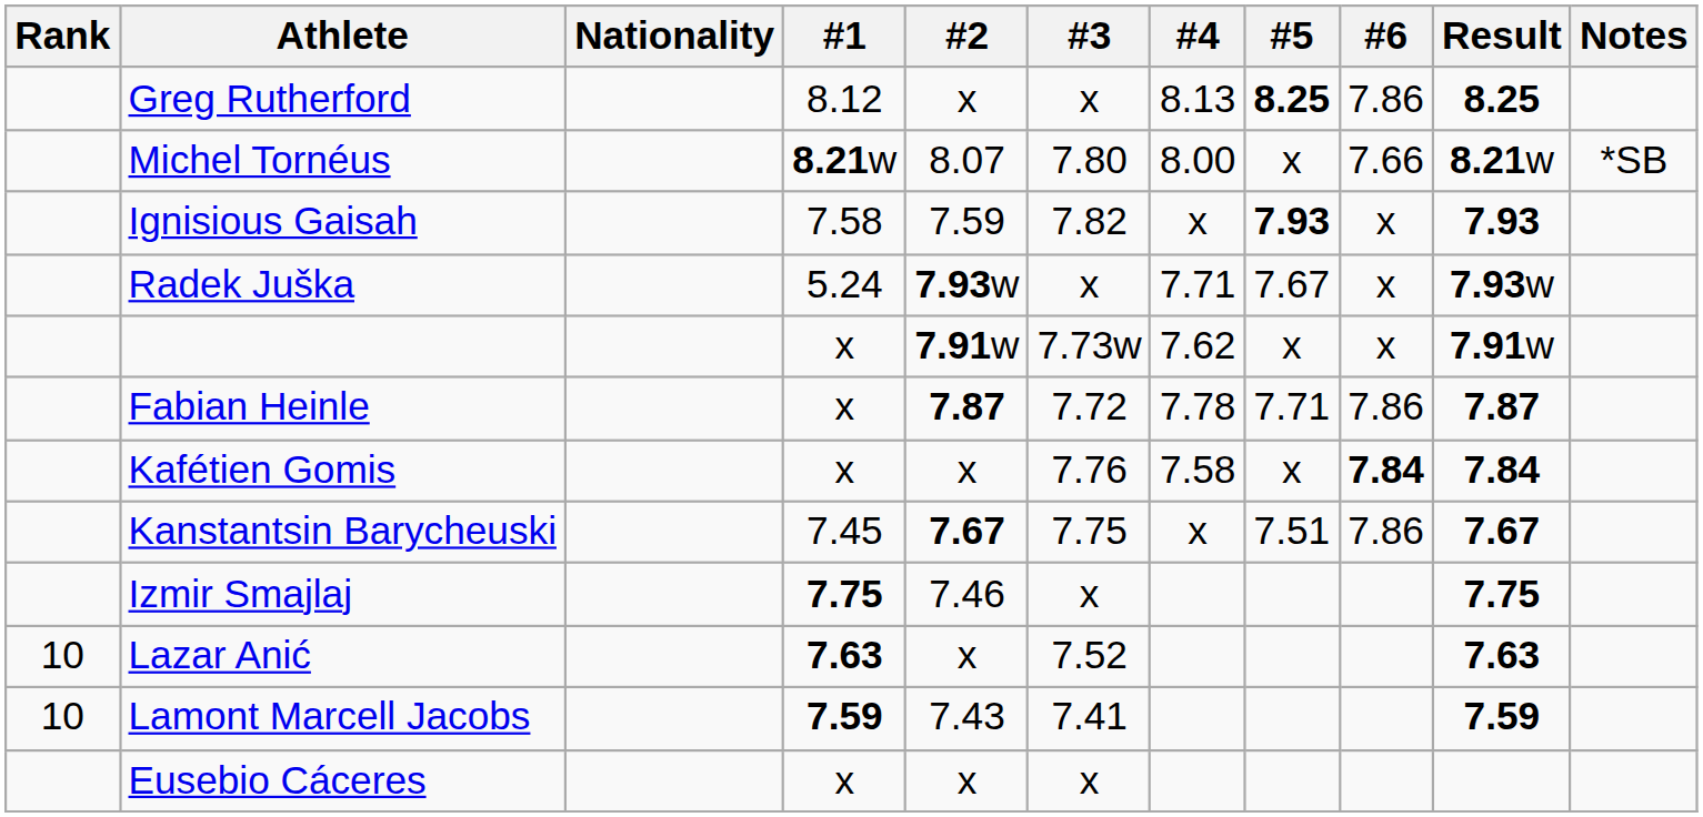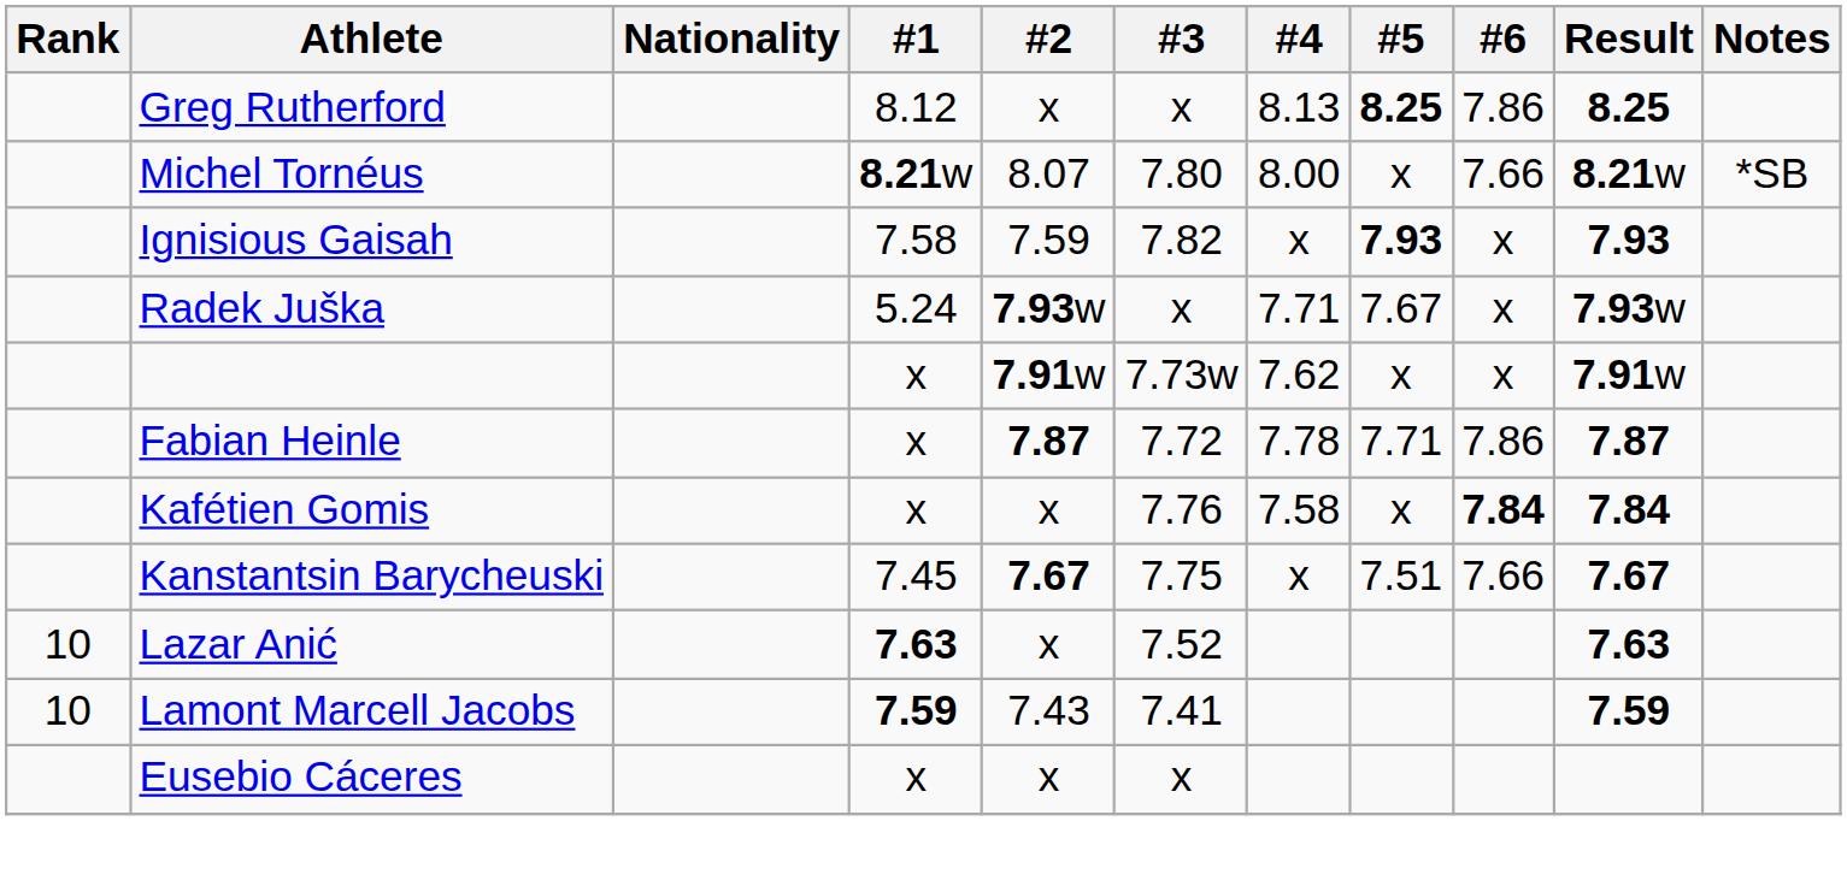Kanstantsin Barycheuski | #6: 7.86 -> 7.66
- row: Izmir Smajlaj | 7.75 | 7.46 | x | 7.75
